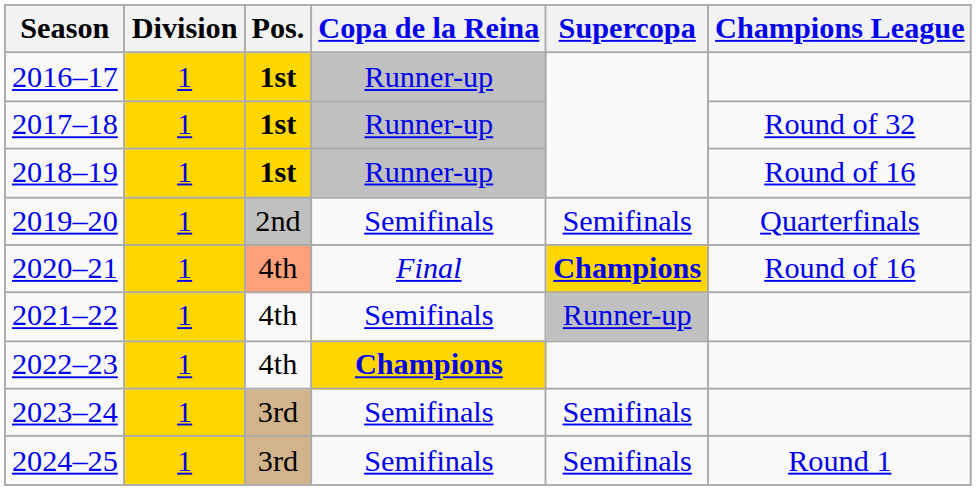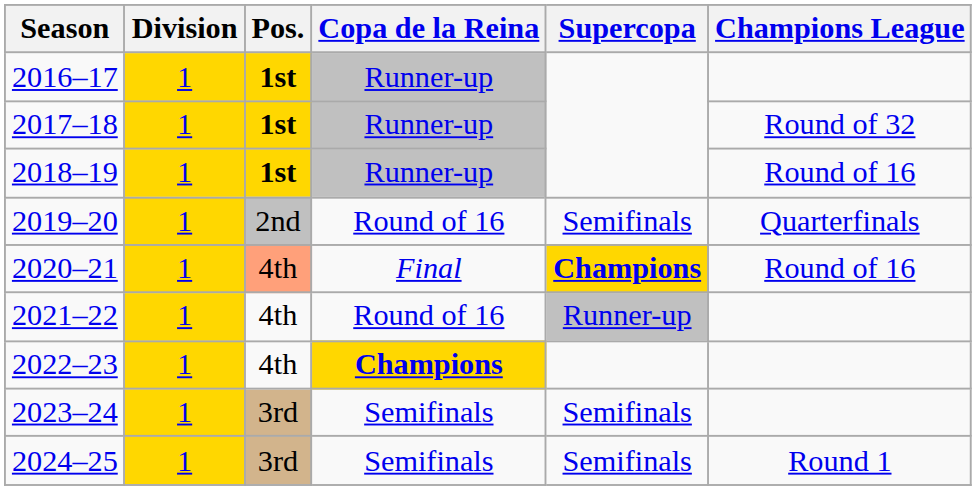2019–20 | Copa de la Reina: Semifinals -> Round of 16
2021–22 | Copa de la Reina: Semifinals -> Round of 16
